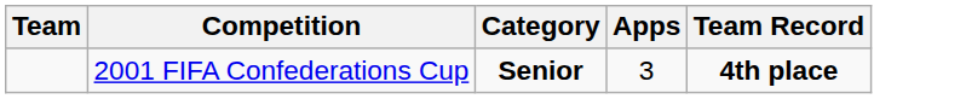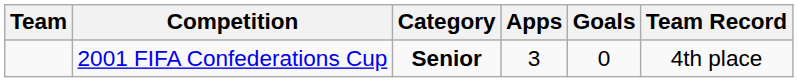+ column: Goals | 0
2001 FIFA Confederations Cup | Team Record: bold -> normal
